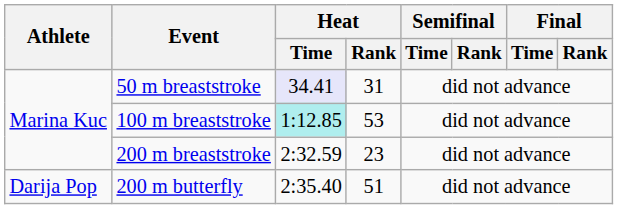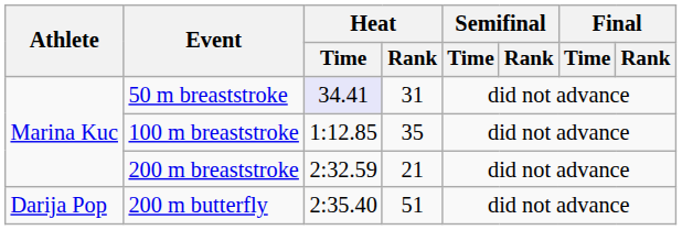100 m breaststroke | Heat / Time: paleturquoise background -> no background
100 m breaststroke | Heat / Rank: 53 -> 35
200 m breaststroke | Heat / Rank: 23 -> 21
